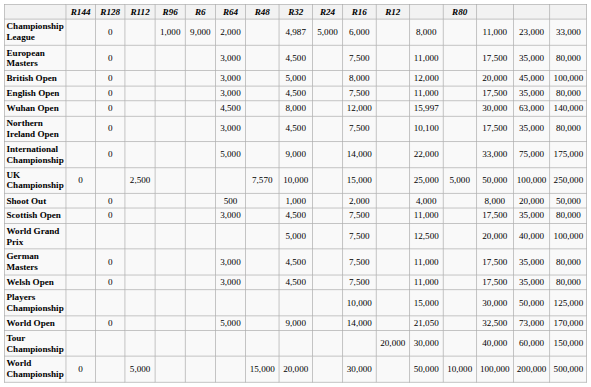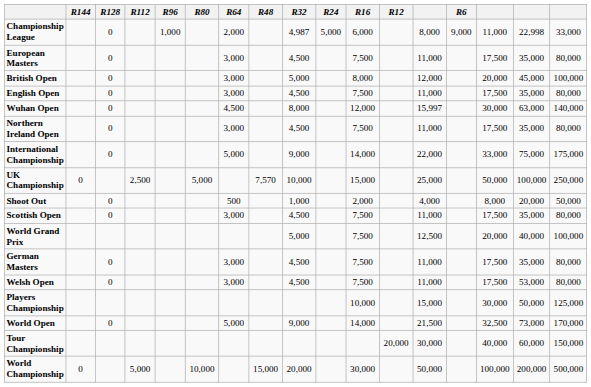columns swapped: R80 <-> R6
Championship League | column 16: 23,000 -> 22,998
Northern Ireland Open | column 13: 10,100 -> 11,000
Welsh Open | column 16: 35,000 -> 53,000
World Open | column 13: 21,050 -> 21,500
